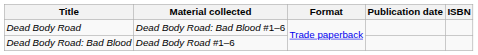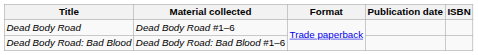Dead Body Road | Material collected: Dead Body Road: Bad Blood #1–6 -> Dead Body Road #1–6
Dead Body Road: Bad Blood | Material collected: Dead Body Road #1–6 -> Dead Body Road: Bad Blood #1–6
